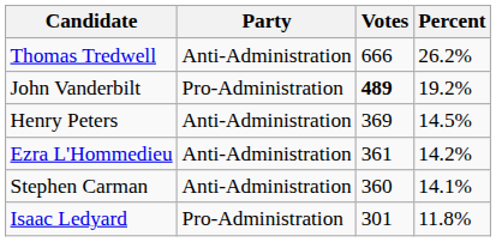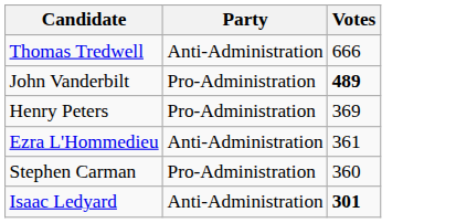- column: Percent | 26.2% | 19.2% | 14.5% | 14.2% | 14.1% | 11.8%
Henry Peters | Party: Anti-Administration -> Pro-Administration
Stephen Carman | Party: Anti-Administration -> Pro-Administration
Isaac Ledyard | Party: Pro-Administration -> Anti-Administration
Isaac Ledyard | Votes: normal -> bold
